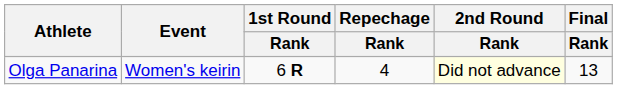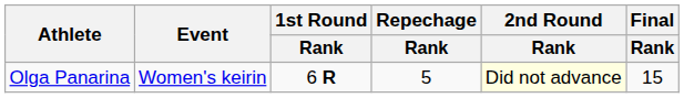Olga Panarina | Repechage / Rank: 4 -> 5
Olga Panarina | Final / Rank: 13 -> 15
